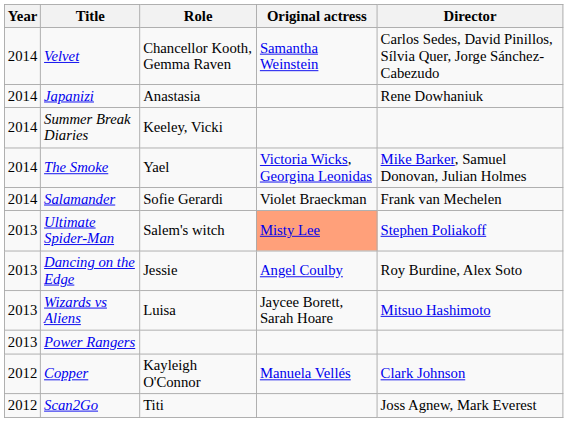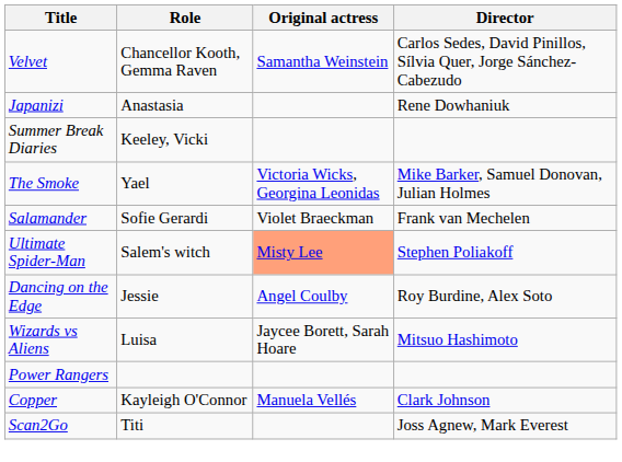- column: Year | 2014 | 2014 | 2014 | 2014 | 2014 | 2013 | 2013 | 2013 | 2013 | 2012 | 2012
